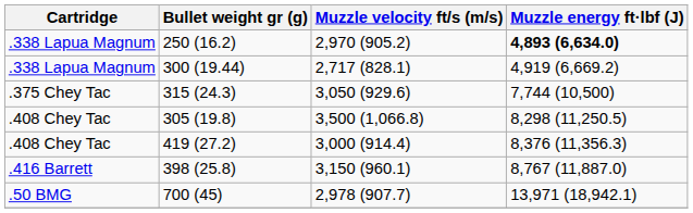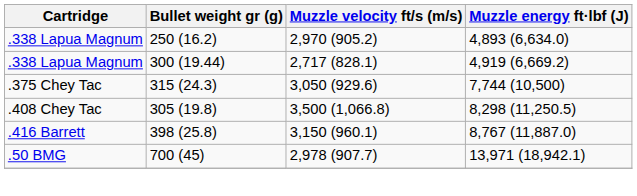250 (16.2) | Muzzle energy ft·lbf (J): bold -> normal
- row: .408 Chey Tac | 419 (27.2) | 3,000 (914.4) | 8,376 (11,356.3)
